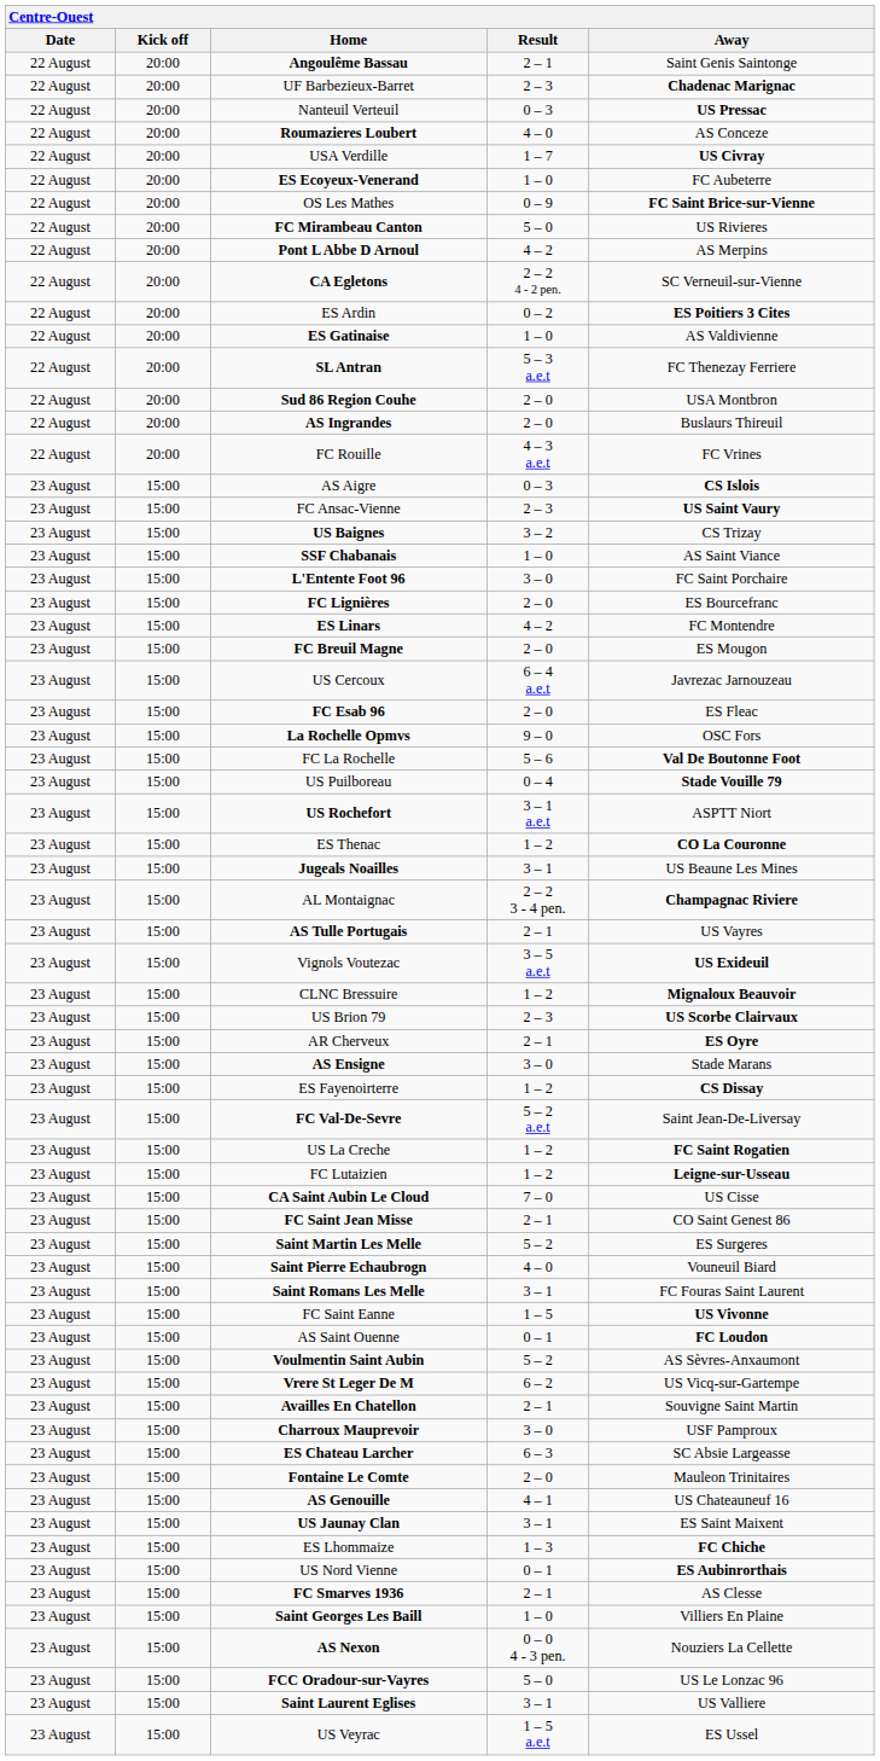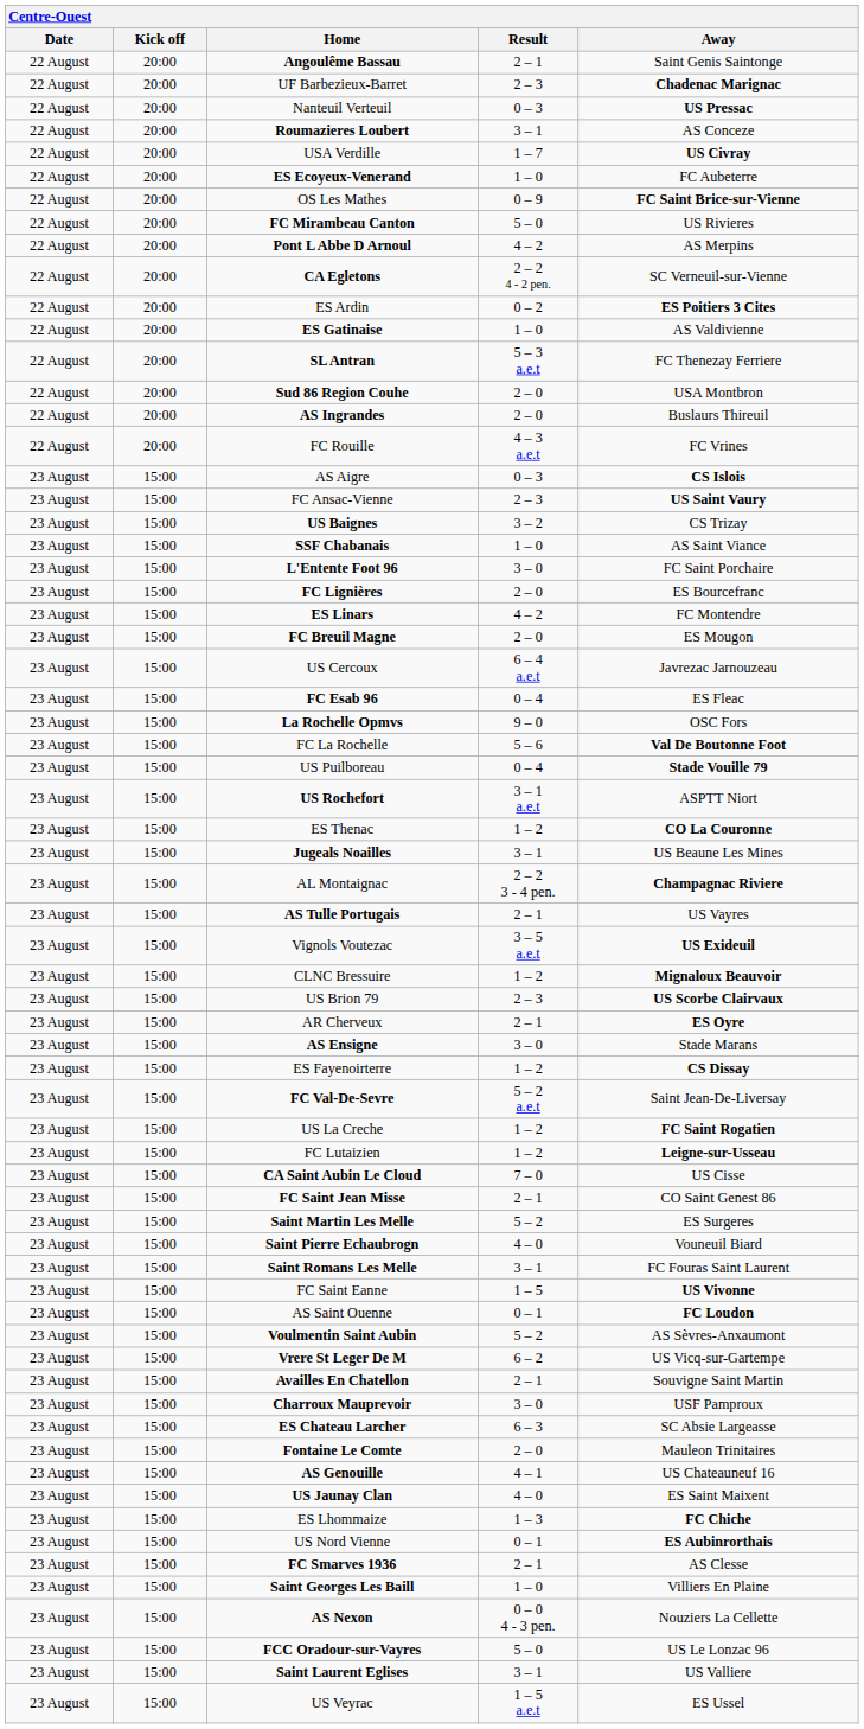Roumazieres Loubert | Result: 4 – 0 -> 3 – 1
FC Esab 96 | Result: 2 – 0 -> 0 – 4
US Jaunay Clan | Result: 3 – 1 -> 4 – 0
